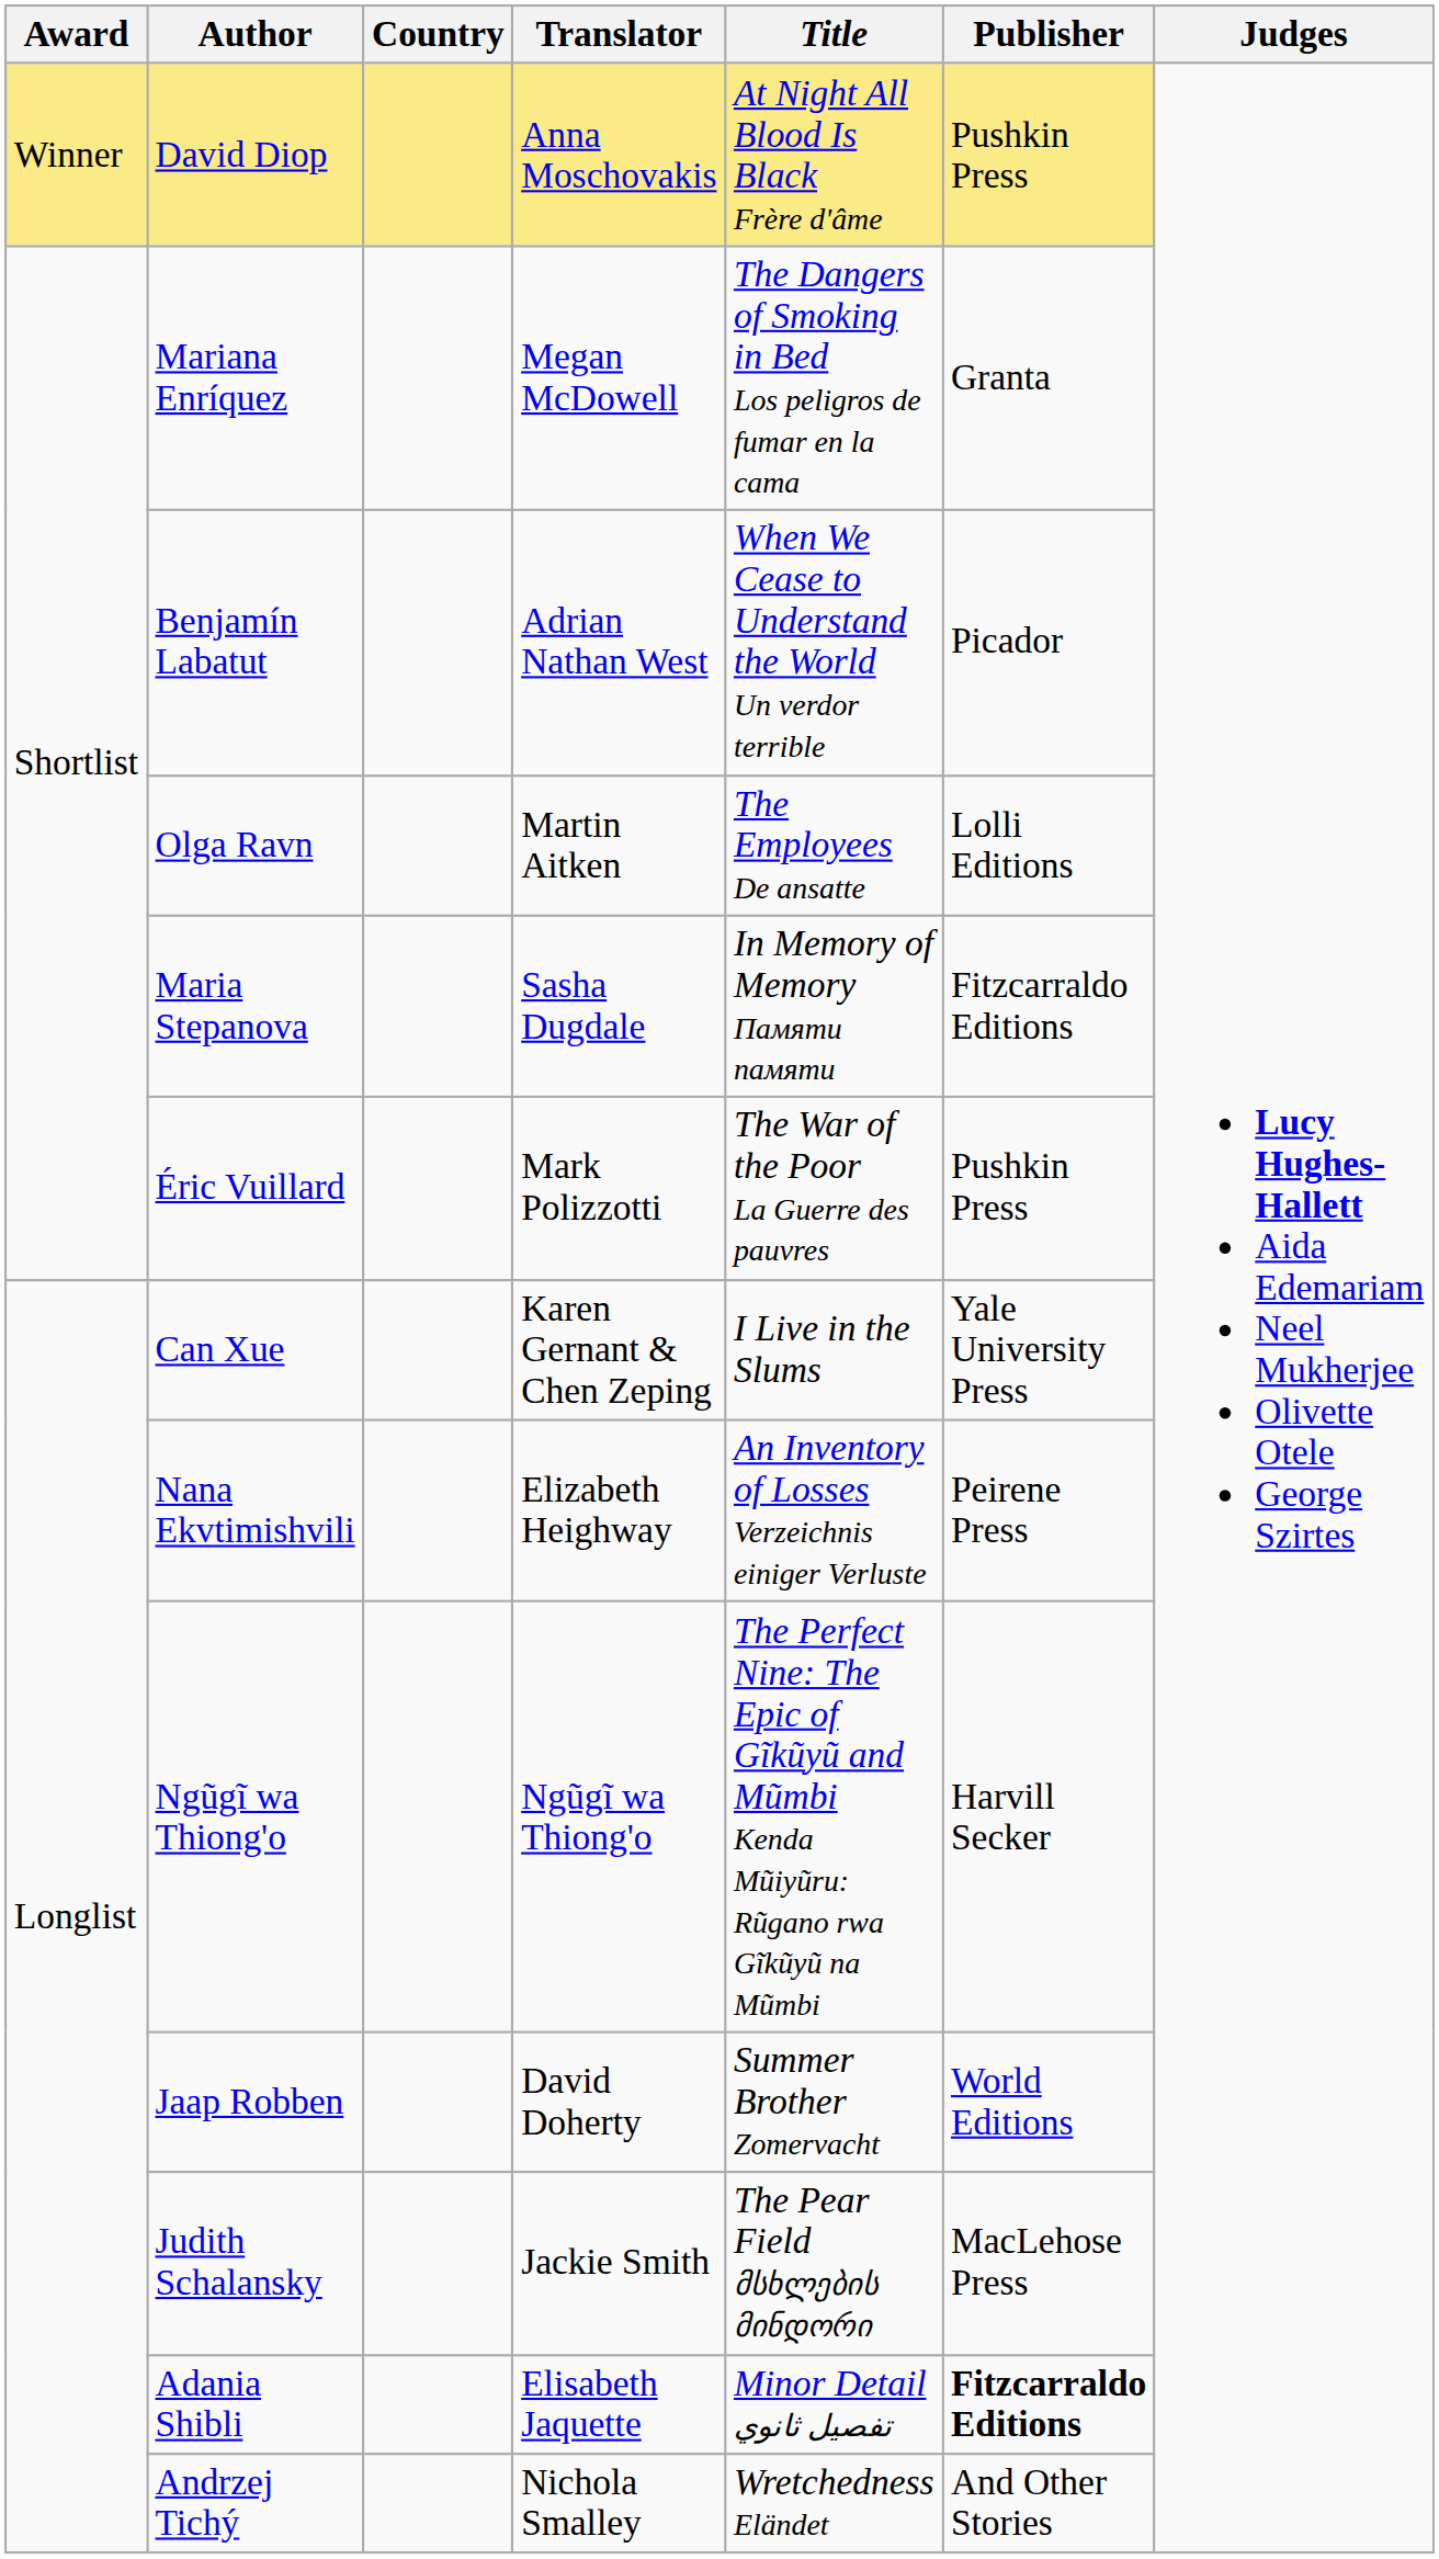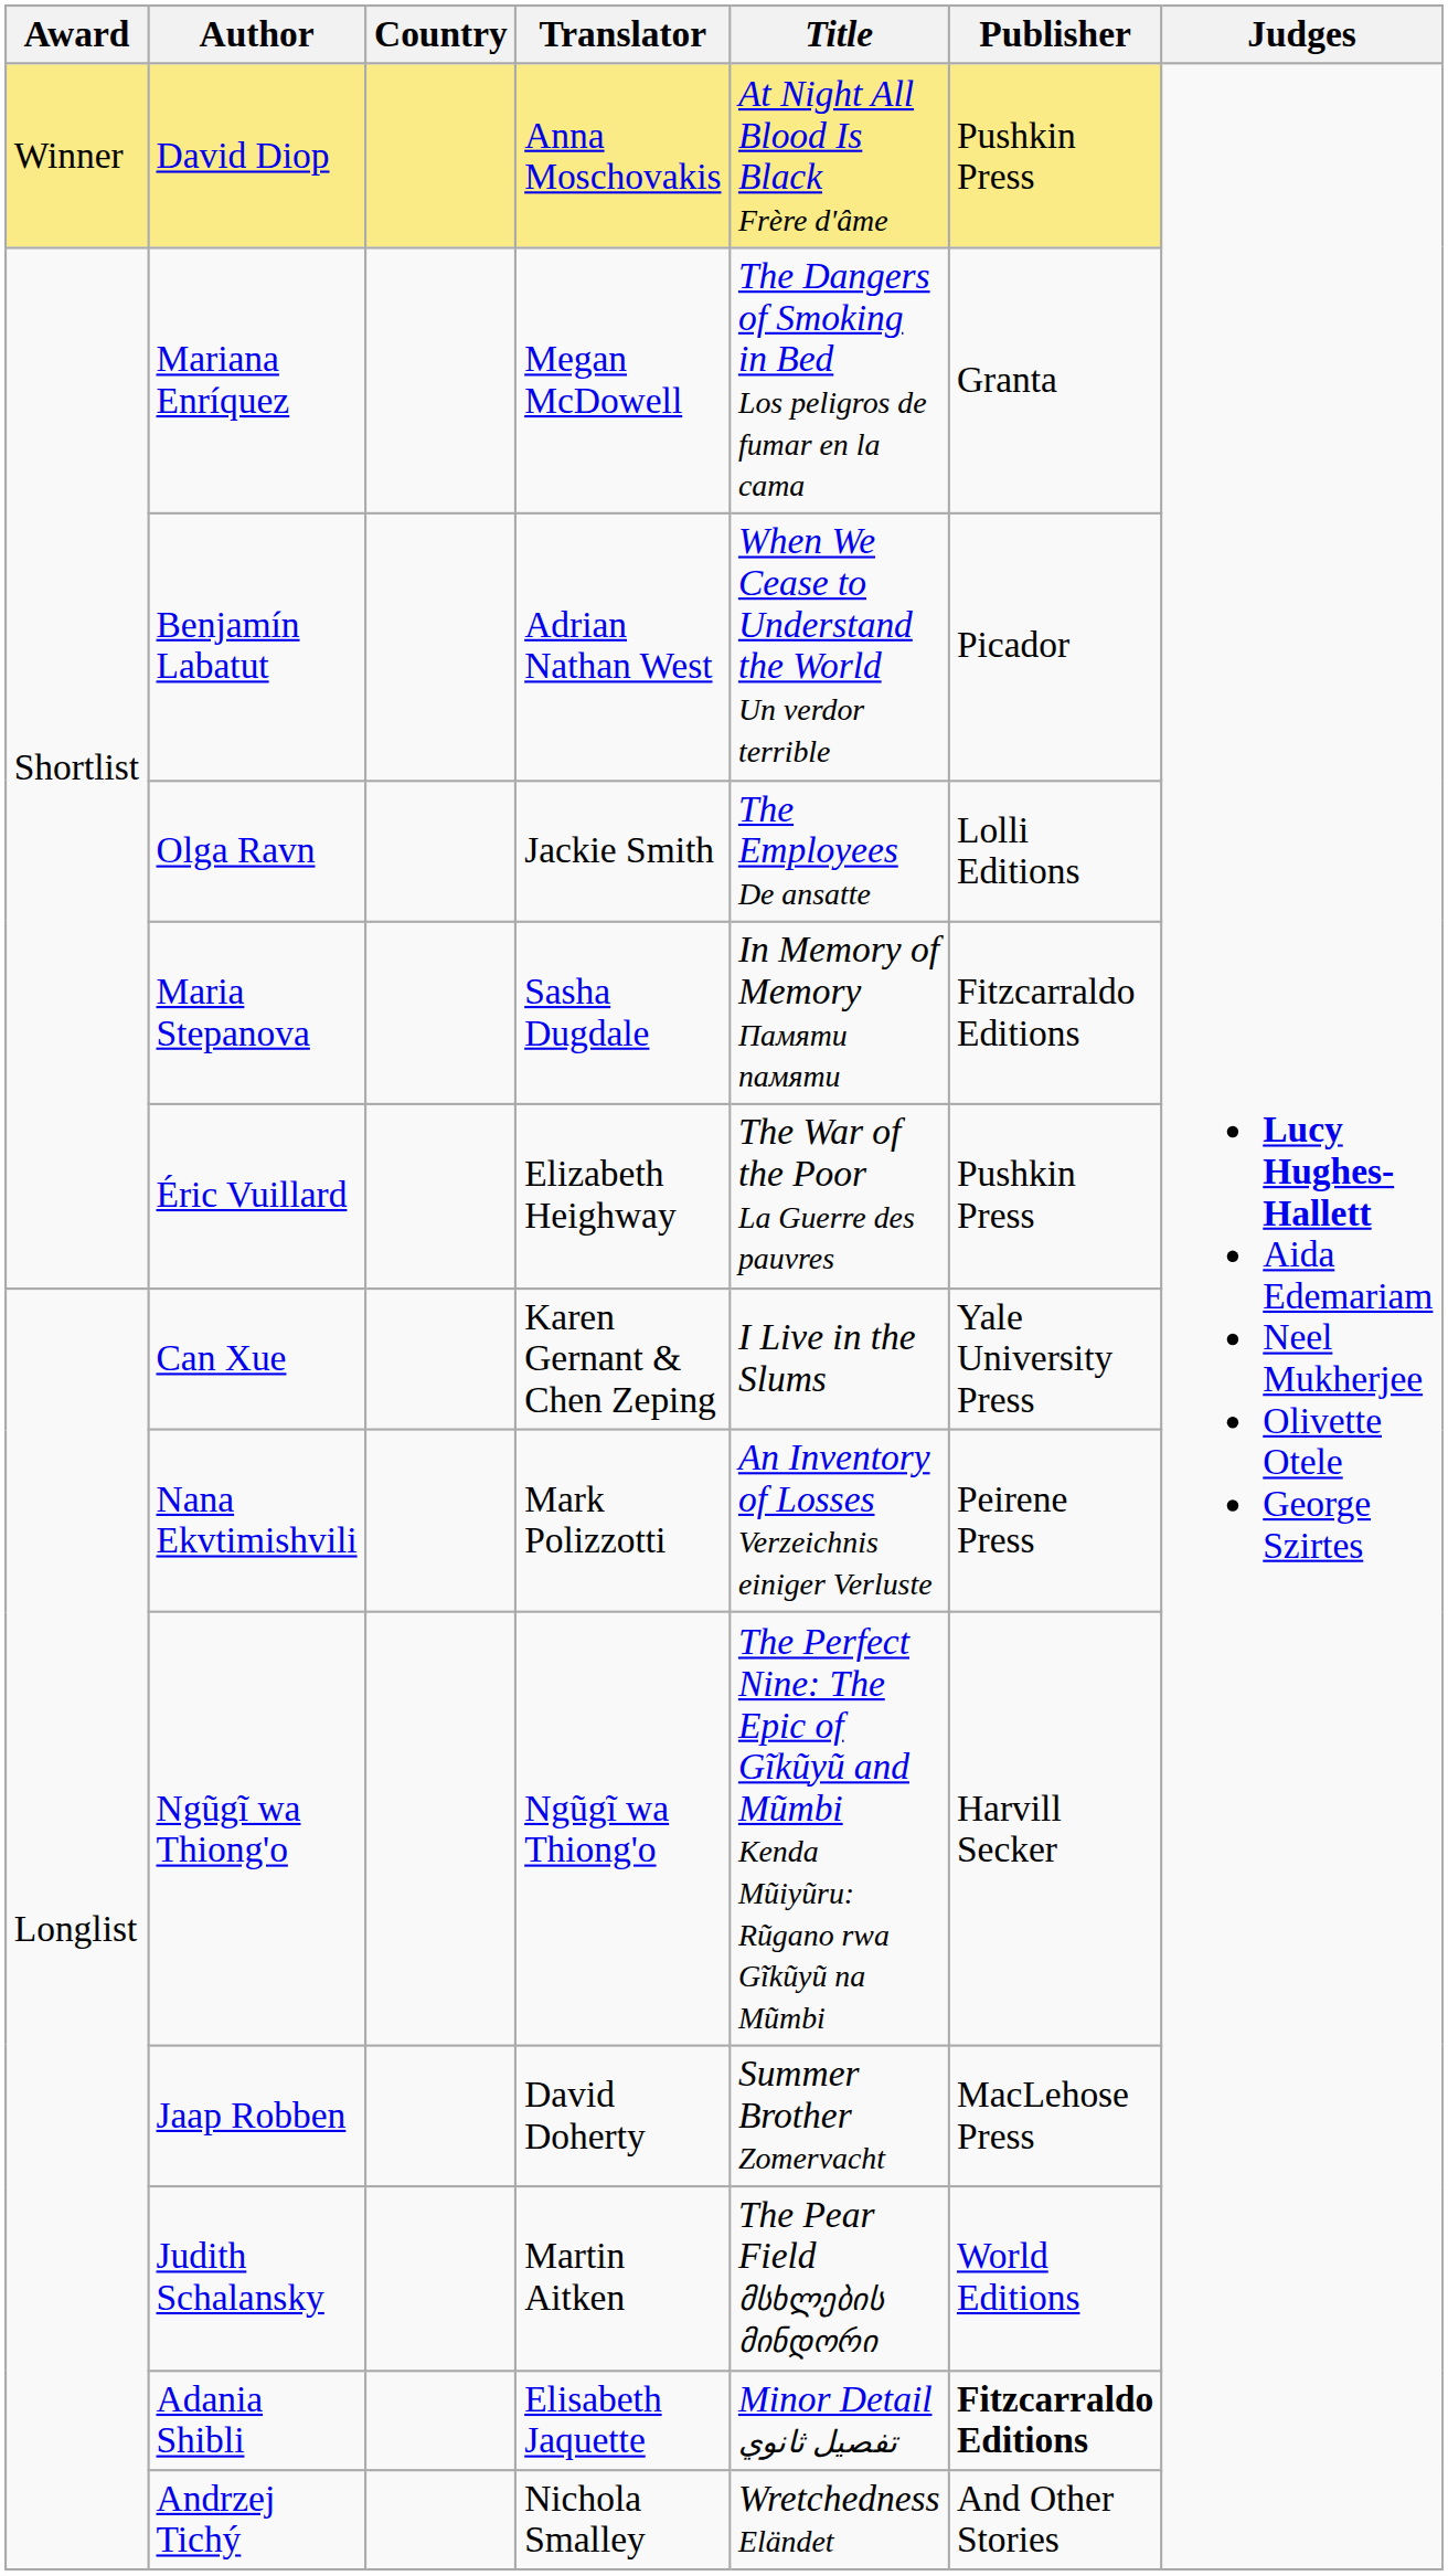Olga Ravn | Translator: Martin Aitken -> Jackie Smith
Éric Vuillard | Translator: Mark Polizzotti -> Elizabeth Heighway
Nana Ekvtimishvili | Translator: Elizabeth Heighway -> Mark Polizzotti
Jaap Robben | Publisher: World Editions -> MacLehose Press
Judith Schalansky | Translator: Jackie Smith -> Martin Aitken
Judith Schalansky | Publisher: MacLehose Press -> World Editions
